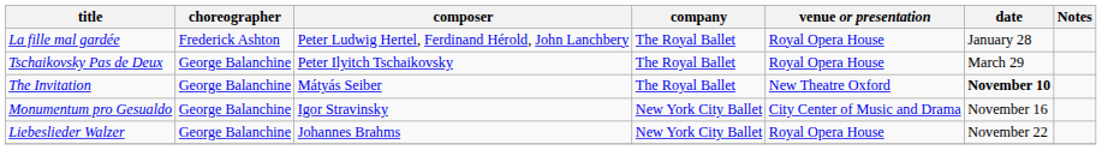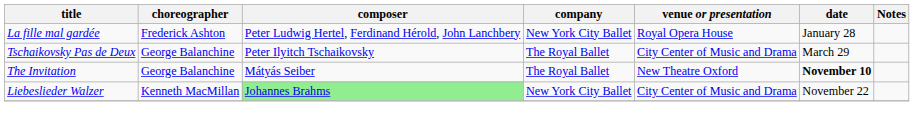La fille mal gardée | company: The Royal Ballet -> New York City Ballet
Tschaikovsky Pas de Deux | venue or presentation: Royal Opera House -> City Center of Music and Drama
- row: Monumentum pro Gesualdo | George Balanchine | Igor Stravinsky | New York City Ballet | City Center of Music and Drama | November 16
Liebeslieder Walzer | choreographer: George Balanchine -> Kenneth MacMillan
Liebeslieder Walzer | composer: no background -> lightgreen background
Liebeslieder Walzer | venue or presentation: Royal Opera House -> City Center of Music and Drama
